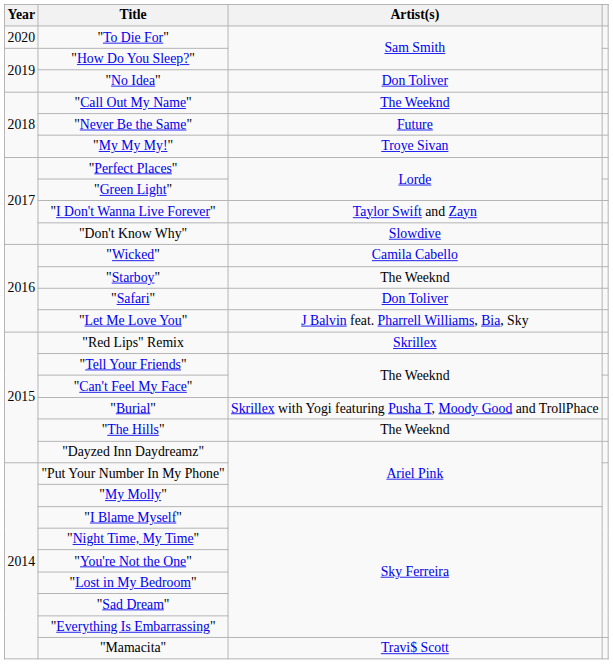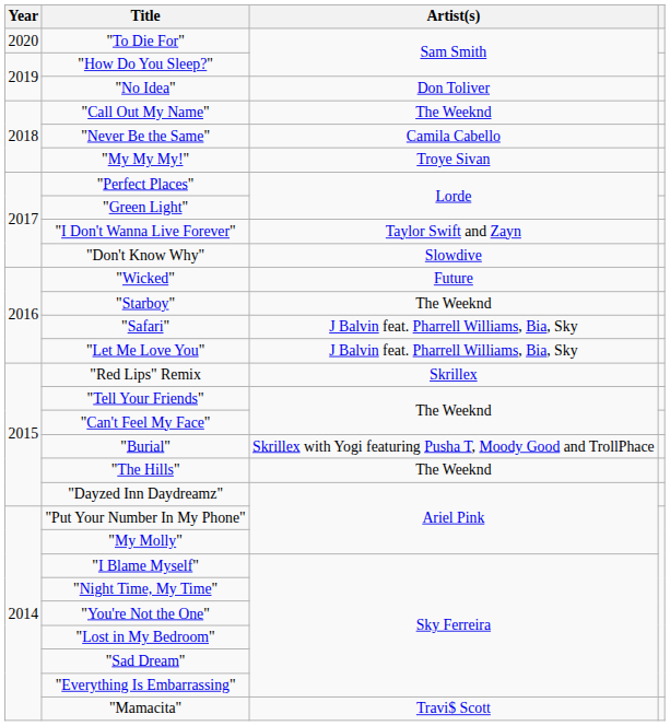"Never Be the Same" | Artist(s): Future -> Camila Cabello
"Wicked" | Artist(s): Camila Cabello -> Future
"Safari" | Artist(s): Don Toliver -> J Balvin feat. Pharrell Williams, Bia, Sky
